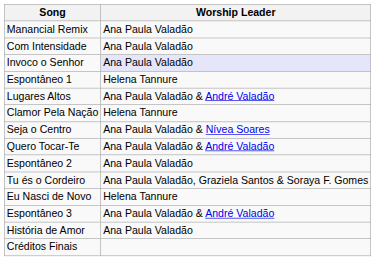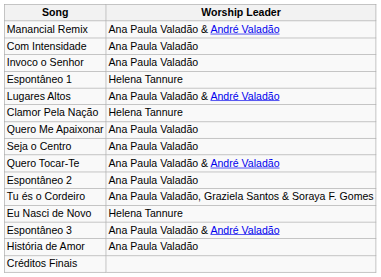Manancial Remix | Worship Leader: Ana Paula Valadão -> Ana Paula Valadão & André Valadão
Invoco o Senhor | Worship Leader: lavender background -> no background
+ row: Quero Me Apaixonar | Ana Paula Valadão
Seja o Centro | Worship Leader: Ana Paula Valadão & Nívea Soares -> Ana Paula Valadão
